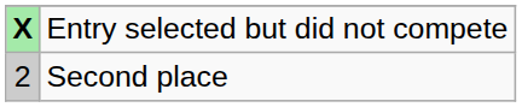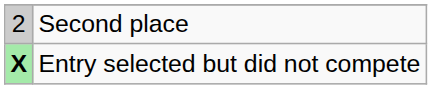rows swapped: Second place <-> Entry selected but did not compete
